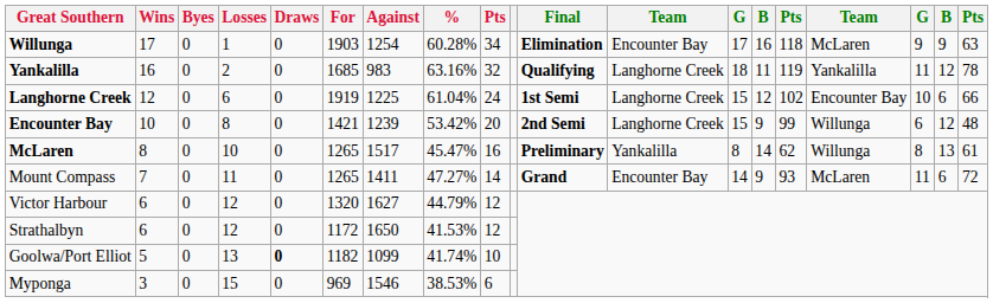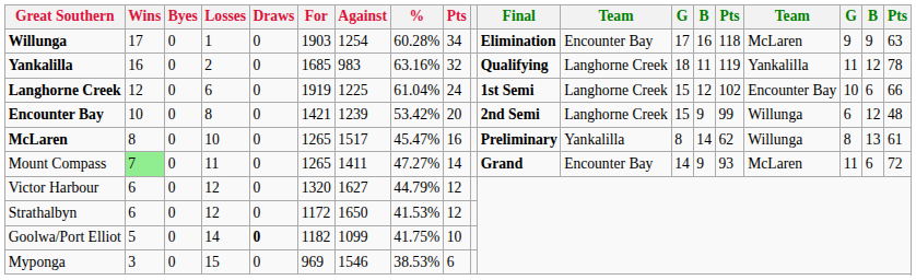Mount Compass | Wins: no background -> lightgreen background
Goolwa/Port Elliot | Losses: 13 -> 14
Goolwa/Port Elliot | %: 41.74% -> 41.75%
